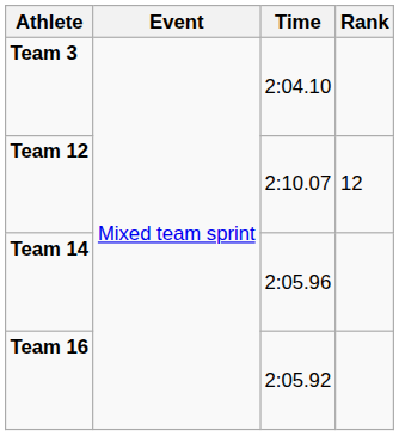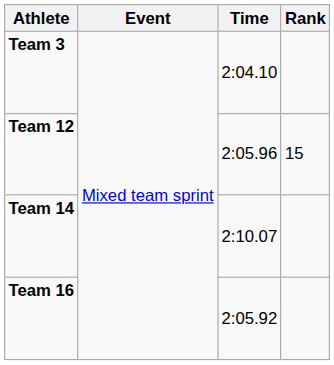Team 12 | Time: 2:10.07 -> 2:05.96
Team 12 | Rank: 12 -> 15
Team 14 | Time: 2:05.96 -> 2:10.07
